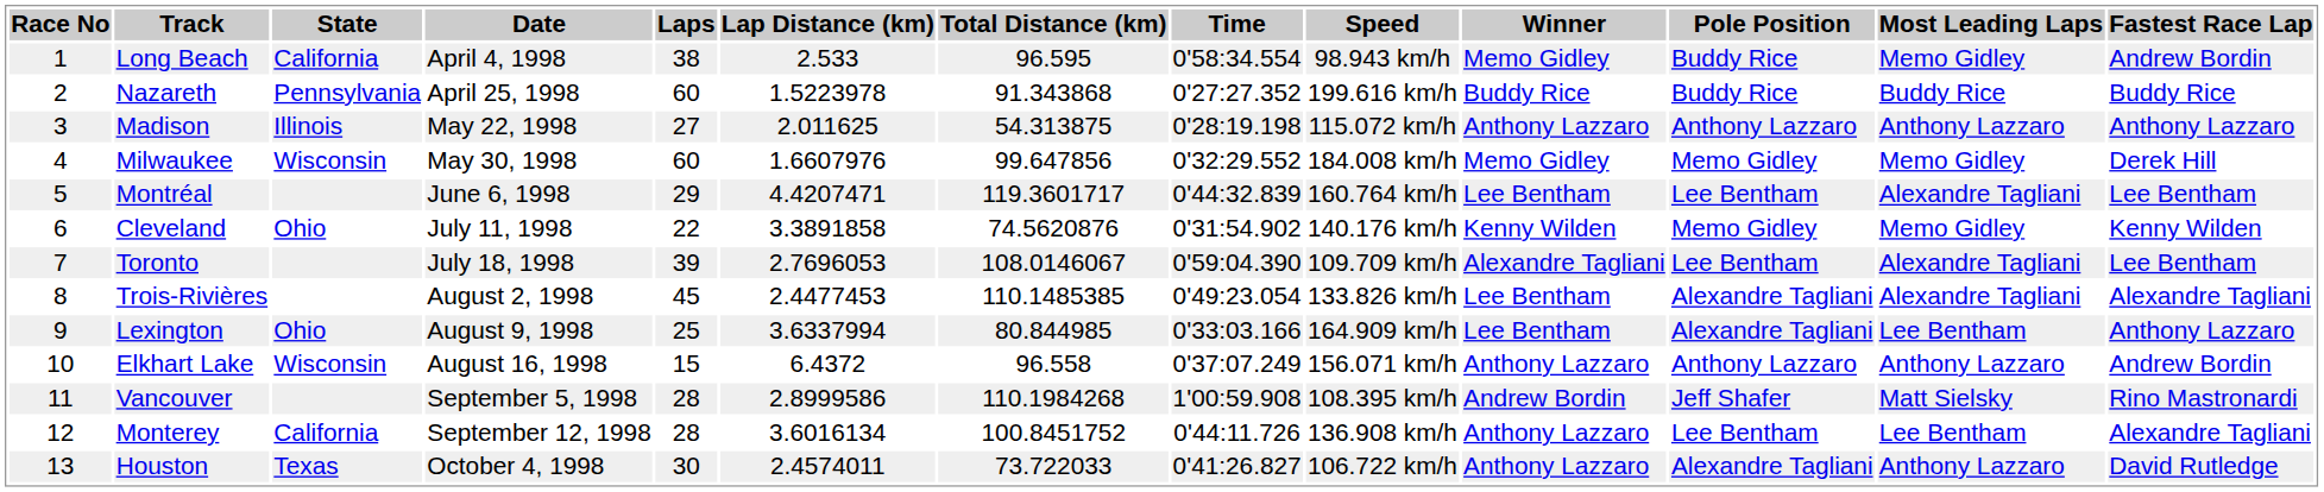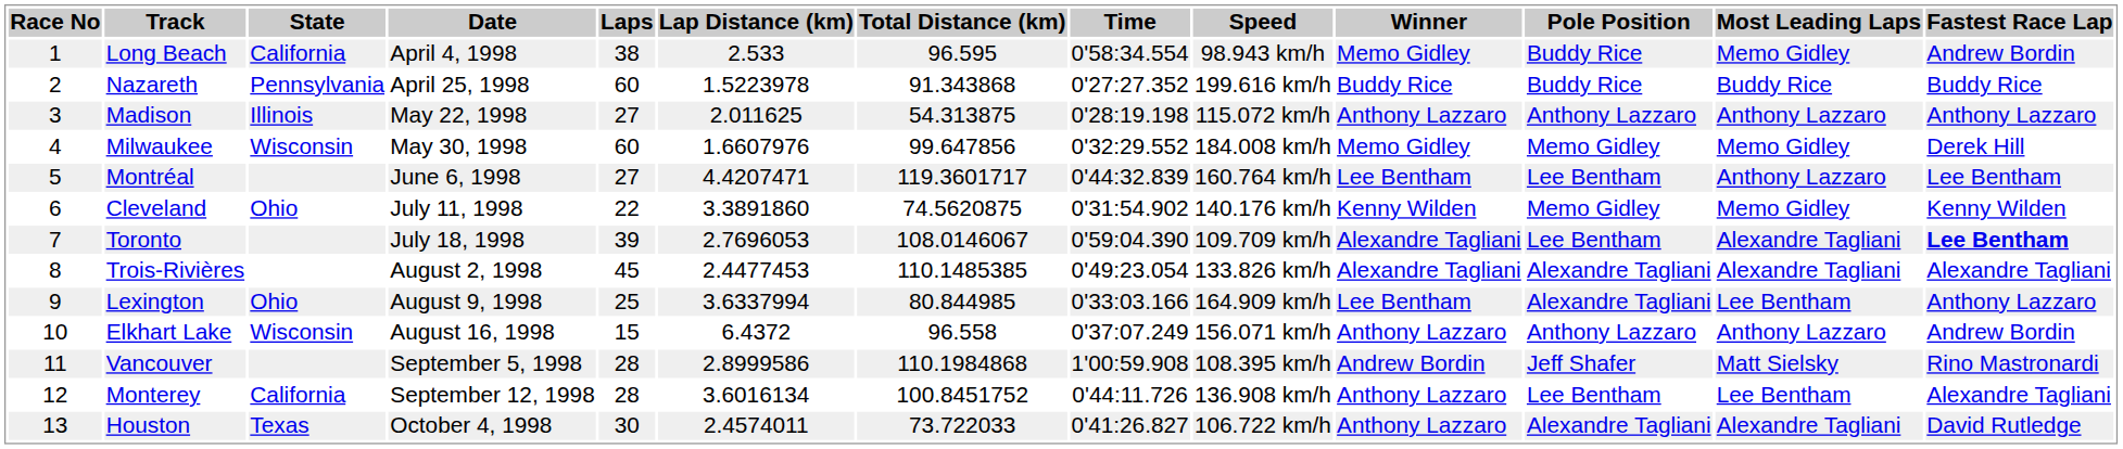Montréal | Laps: 29 -> 27
Montréal | Most Leading Laps: Alexandre Tagliani -> Anthony Lazzaro
Cleveland | Lap Distance (km): 3.3891858 -> 3.3891860
Cleveland | Total Distance (km): 74.5620876 -> 74.5620875
Toronto | Fastest Race Lap: normal -> bold
Trois-Rivières | Winner: Lee Bentham -> Alexandre Tagliani
Vancouver | Total Distance (km): 110.1984268 -> 110.1984868
Houston | Most Leading Laps: Anthony Lazzaro -> Alexandre Tagliani
